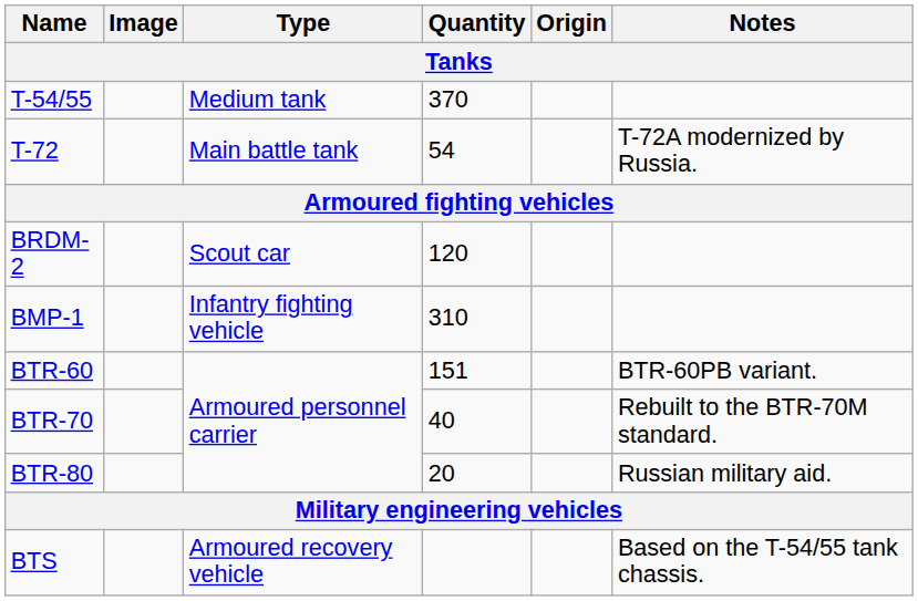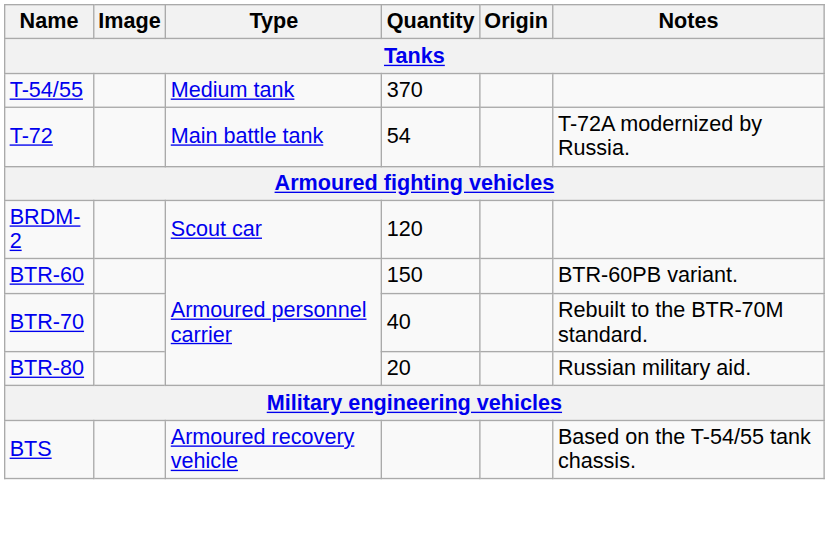- row: BMP-1 | Infantry fighting vehicle | 310
BTR-60 | Quantity: 151 -> 150
